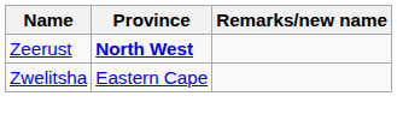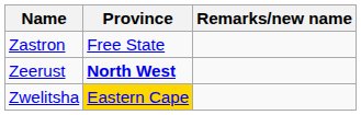+ row: Zastron | Free State
Zwelitsha | Province: no background -> gold background
